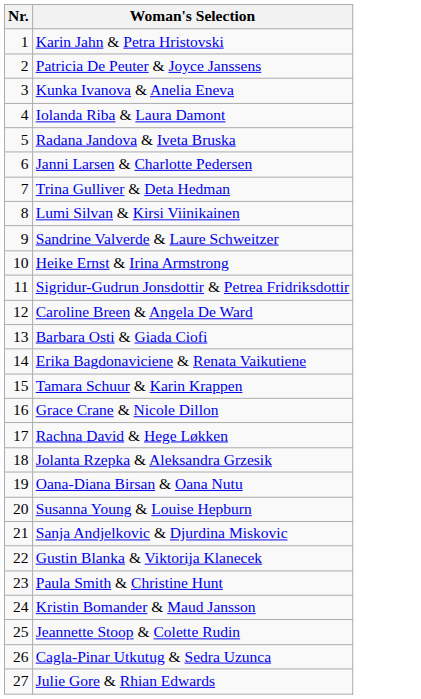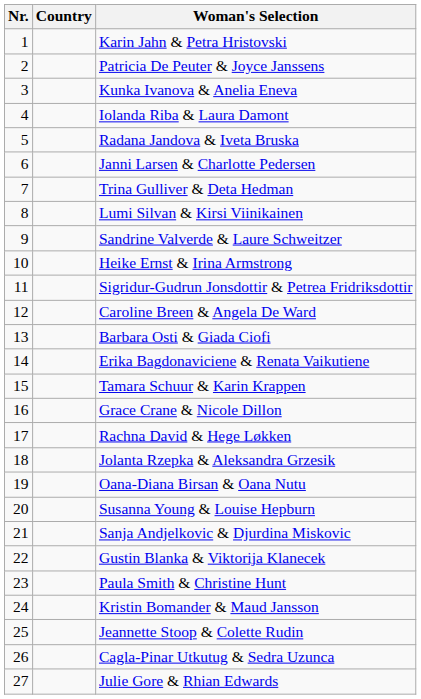+ column: Country
